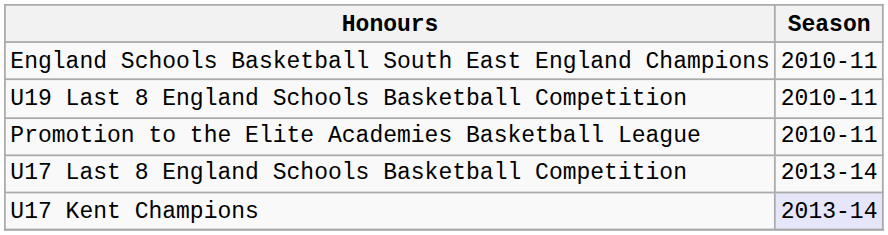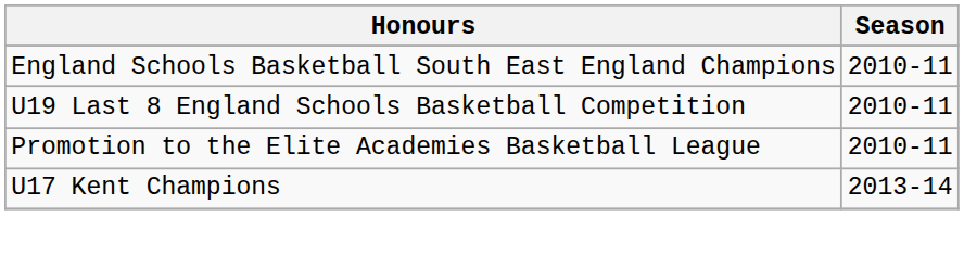- row: U17 Last 8 England Schools Basketball Competition | 2013-14
U17 Kent Champions | Season: lavender background -> no background
